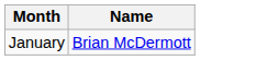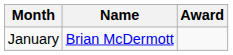+ column: Award
